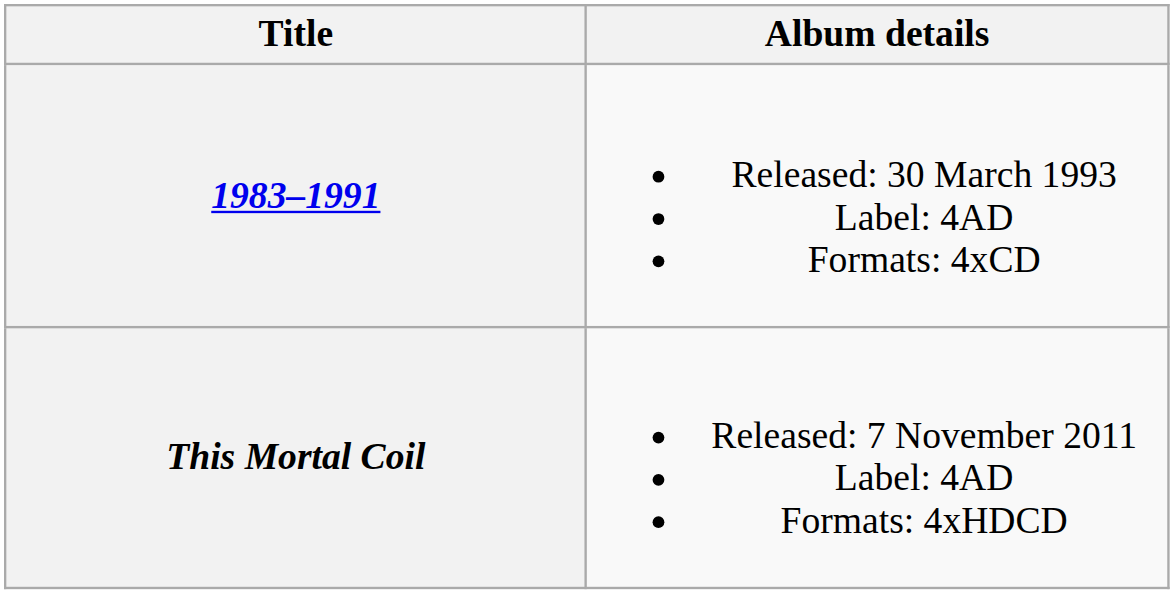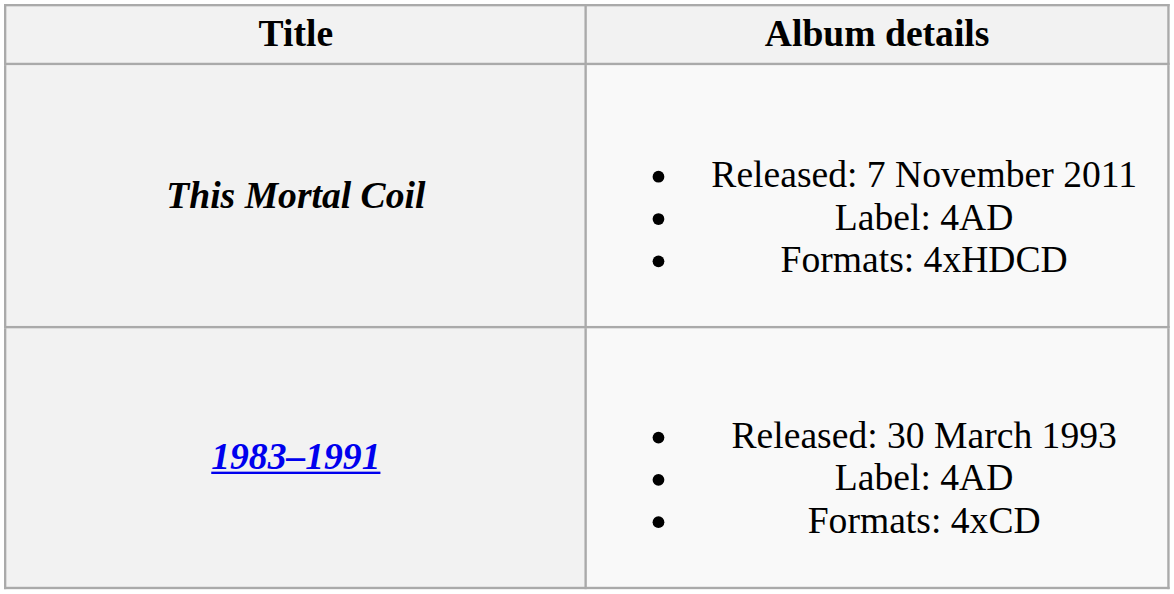rows swapped: 1983–1991 <-> This Mortal Coil
